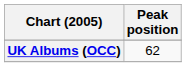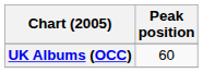UK Albums (OCC) | Peak position: 62 -> 60
